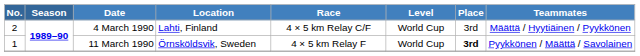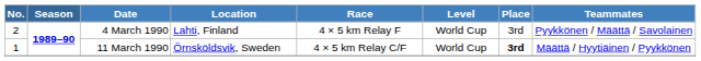4 March 1990 | Race: 4 × 5 km Relay C/F -> 4 × 5 km Relay F
4 March 1990 | Teammates: Määttä / Hyytiäinen / Pyykkönen -> Pyykkönen / Määttä / Savolainen
11 March 1990 | Race: 4 × 5 km Relay F -> 4 × 5 km Relay C/F
11 March 1990 | Teammates: Pyykkönen / Määttä / Savolainen -> Määttä / Hyytiäinen / Pyykkönen
